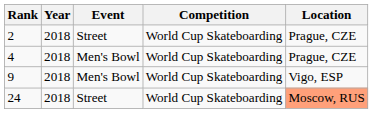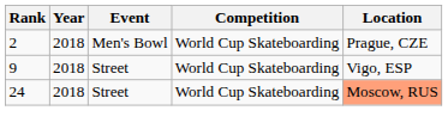2 | Event: Street -> Men's Bowl
- row: 4 | 2018 | Men's Bowl | World Cup Skateboarding | Prague, CZE
9 | Event: Men's Bowl -> Street
